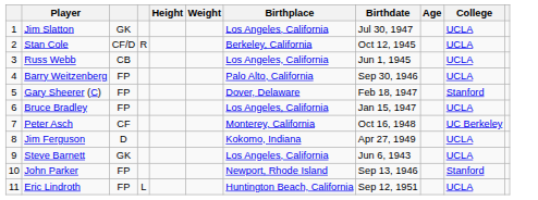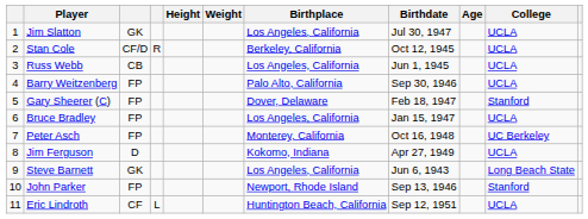Peter Asch | column 3: CF -> FP
Steve Barnett | College: UCLA -> Long Beach State
Eric Lindroth | column 3: FP -> CF
